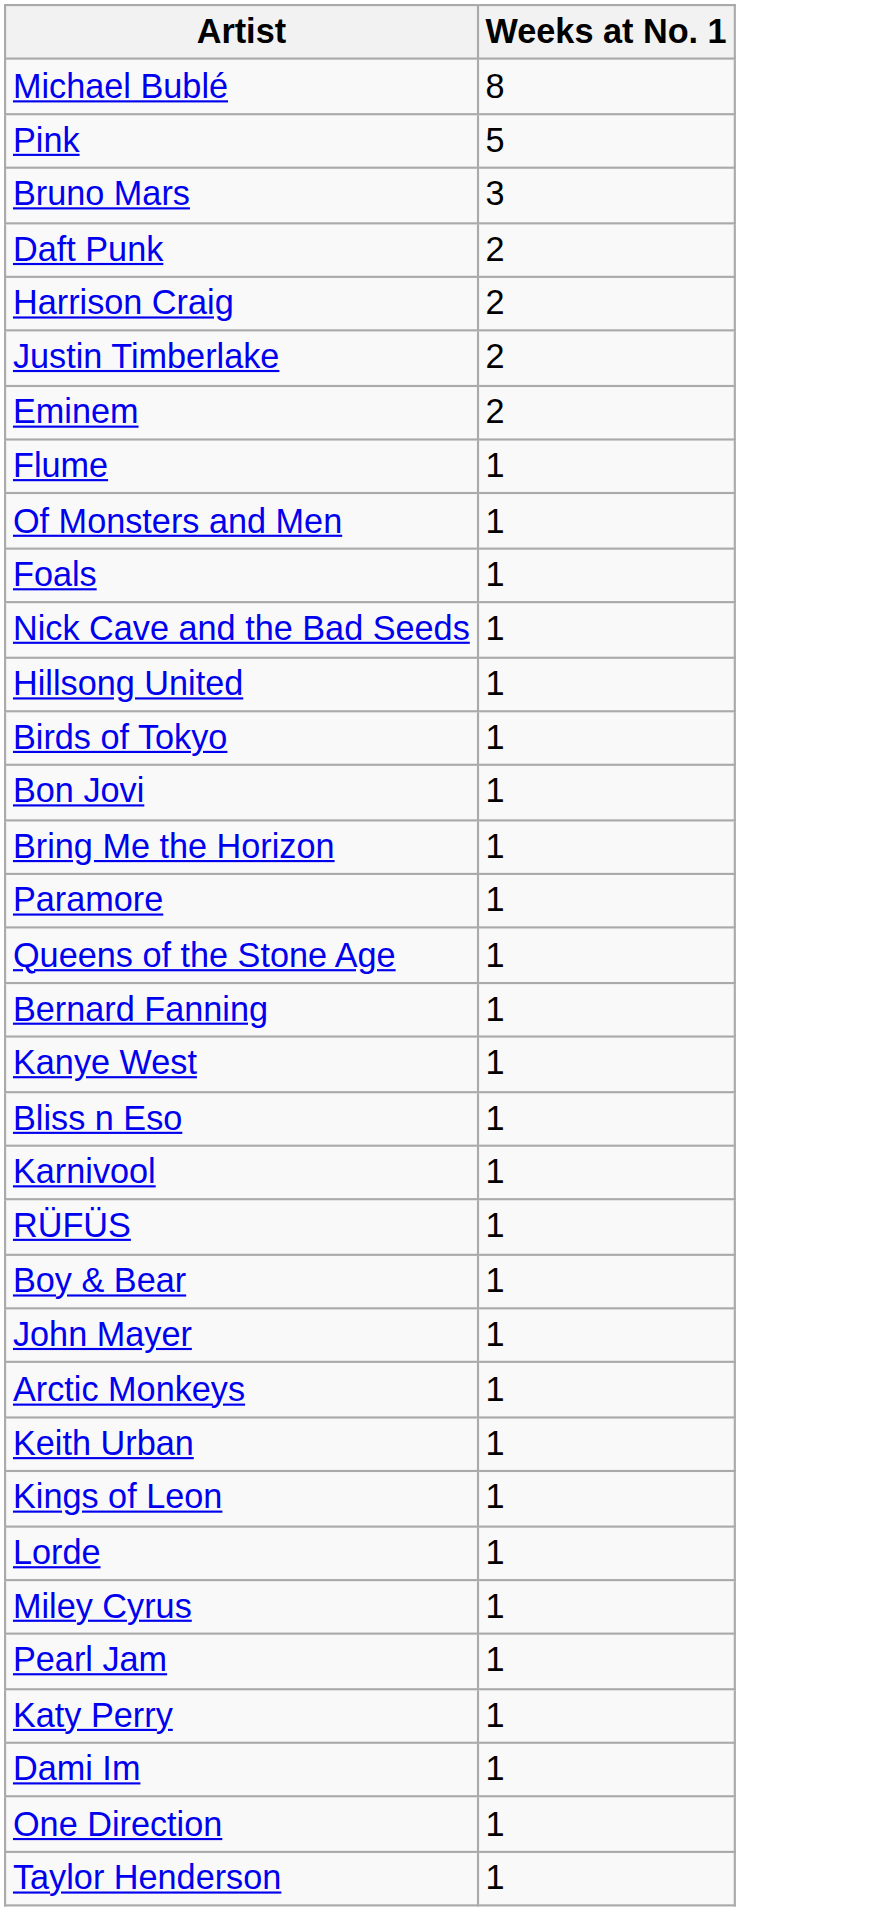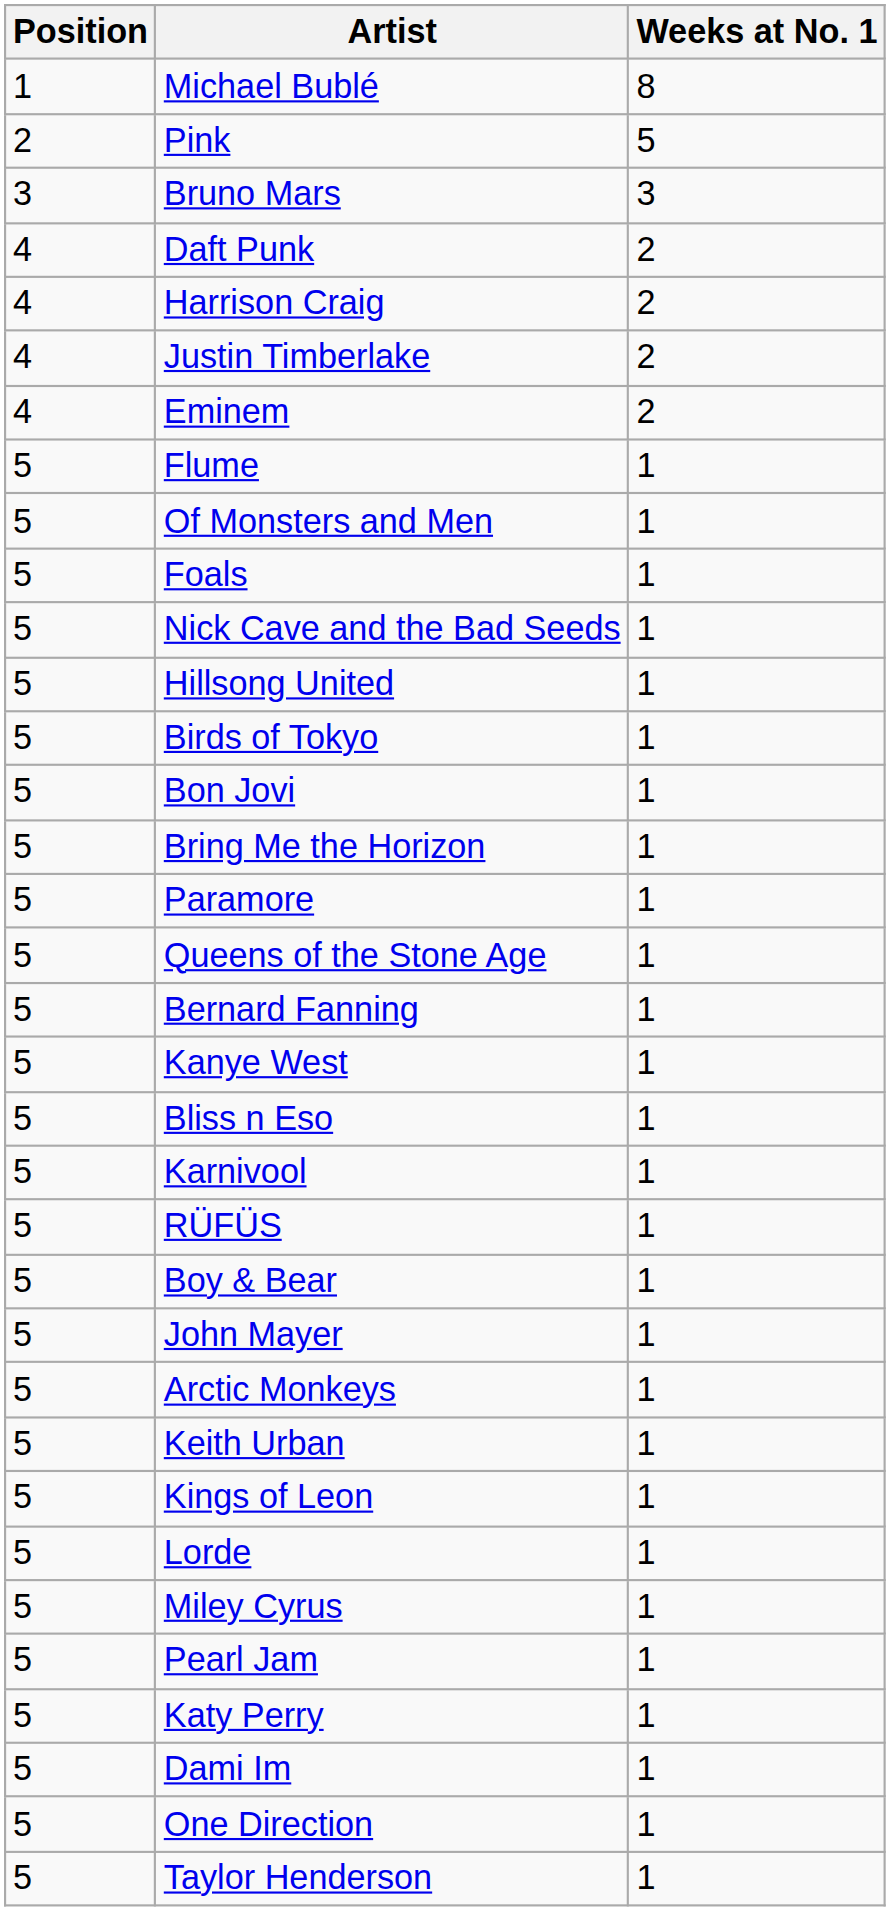+ column: Position | 1 | 2 | 3 | 4 | 4 | 4 | 4 | 5 | 5 | 5 | 5 | 5 | 5 | 5 | 5 | 5 | 5 | 5 | 5 | 5 | 5 | 5 | 5 | 5 | 5 | 5 | 5 | 5 | 5 | 5 | 5 | 5 | 5 | 5
